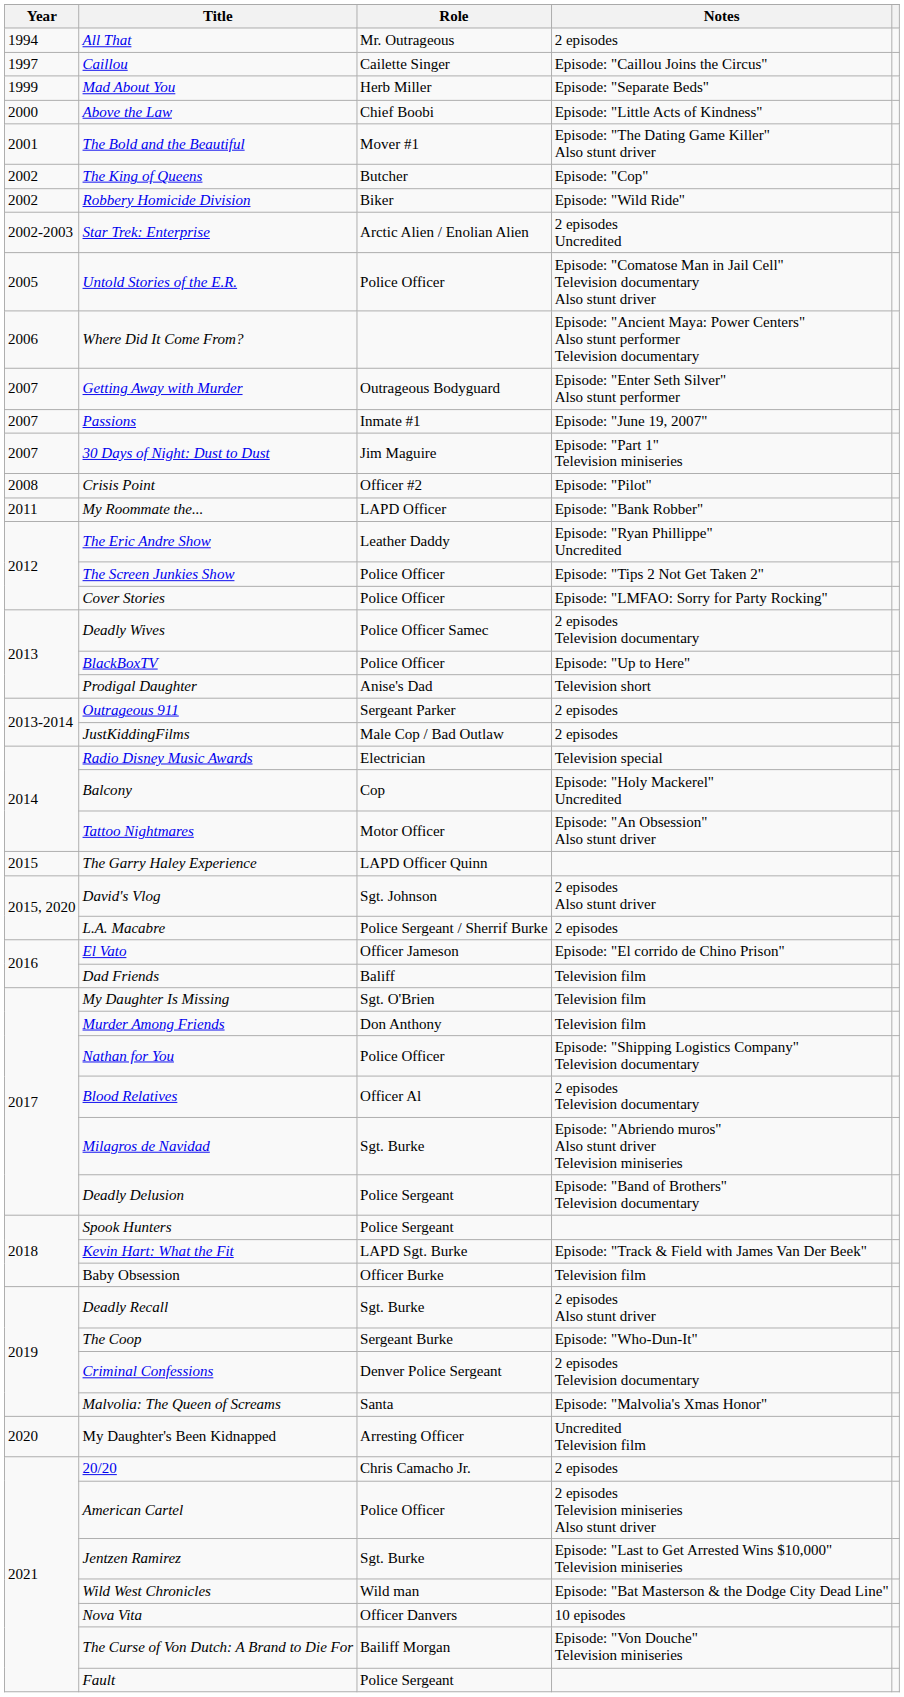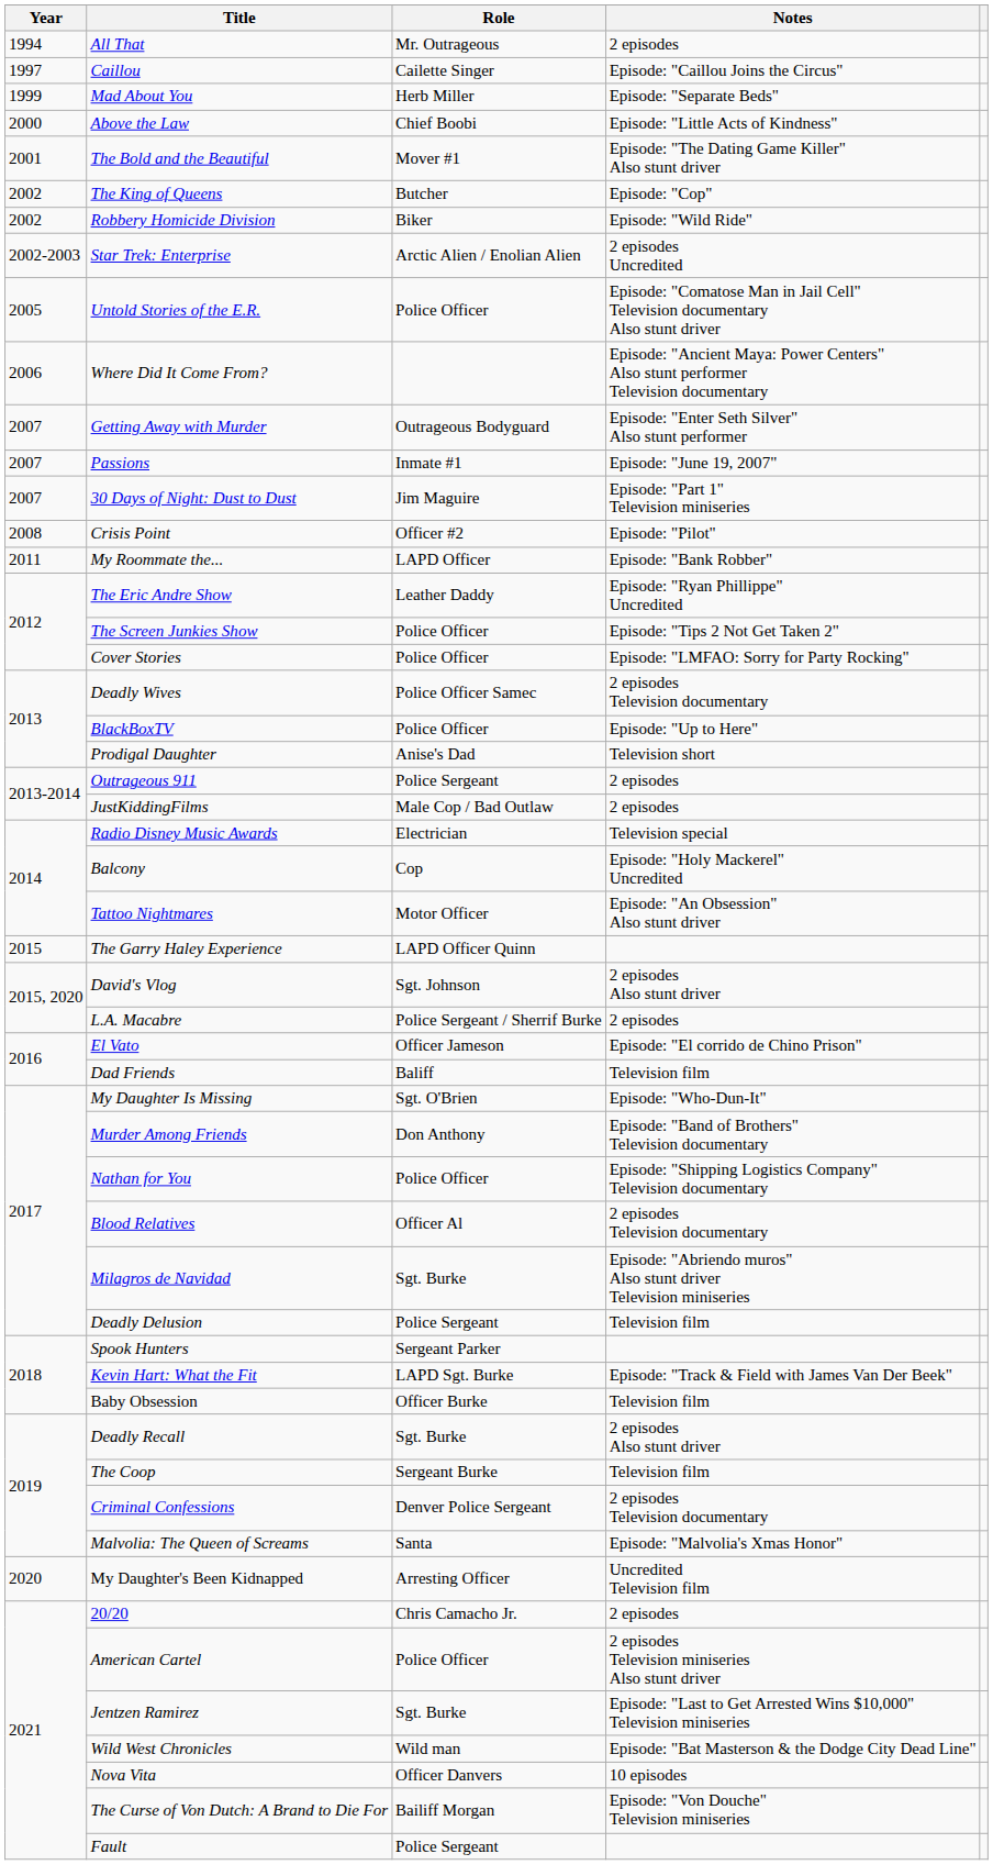Outrageous 911 | Role: Sergeant Parker -> Police Sergeant
My Daughter Is Missing | Notes: Television film -> Episode: "Who-Dun-It"
Murder Among Friends | Notes: Television film -> Episode: "Band of Brothers" Television documentary
Deadly Delusion | Notes: Episode: "Band of Brothers" Television documentary -> Television film
Spook Hunters | Role: Police Sergeant -> Sergeant Parker
The Coop | Notes: Episode: "Who-Dun-It" -> Television film
